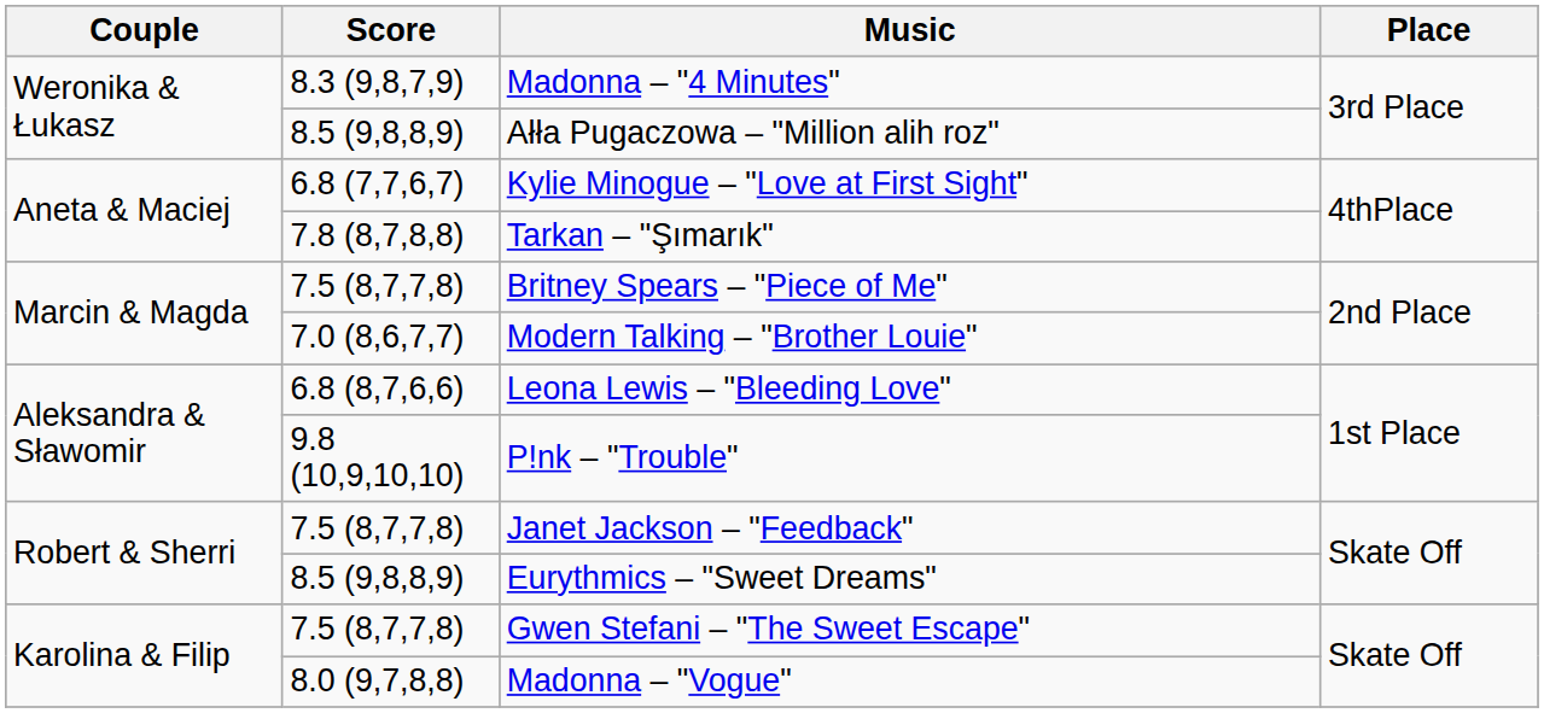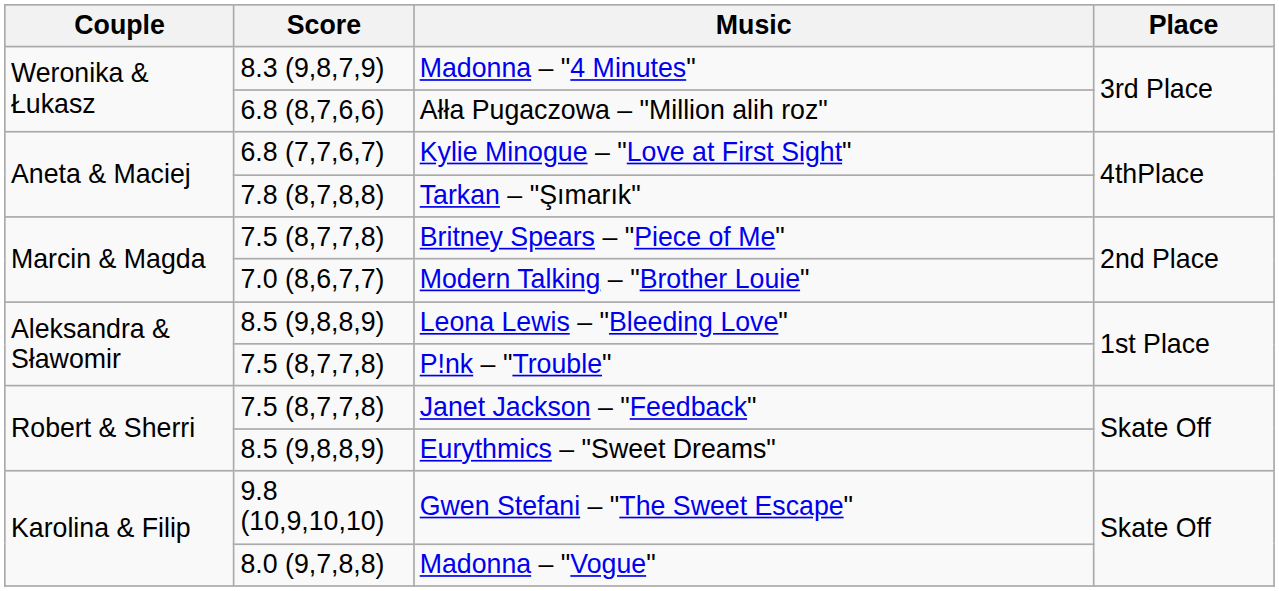Ałła Pugaczowa – "Million alih roz" | Score: 8.5 (9,8,8,9) -> 6.8 (8,7,6,6)
Leona Lewis – "Bleeding Love" | Score: 6.8 (8,7,6,6) -> 8.5 (9,8,8,9)
P!nk – "Trouble" | Score: 9.8 (10,9,10,10) -> 7.5 (8,7,7,8)
Gwen Stefani – "The Sweet Escape" | Score: 7.5 (8,7,7,8) -> 9.8 (10,9,10,10)
